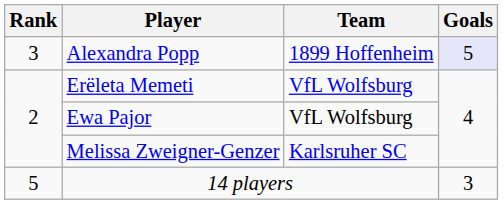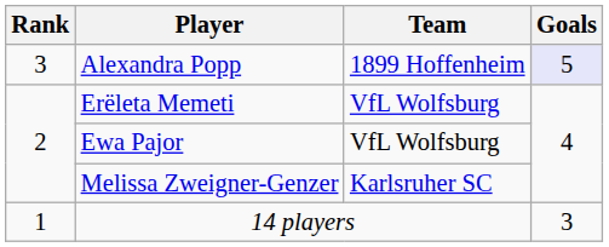14 players | Rank: 5 -> 1
